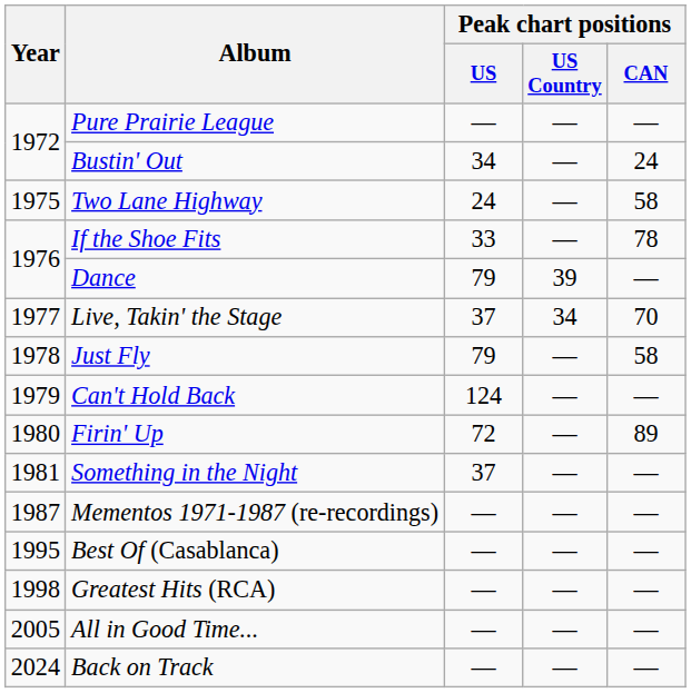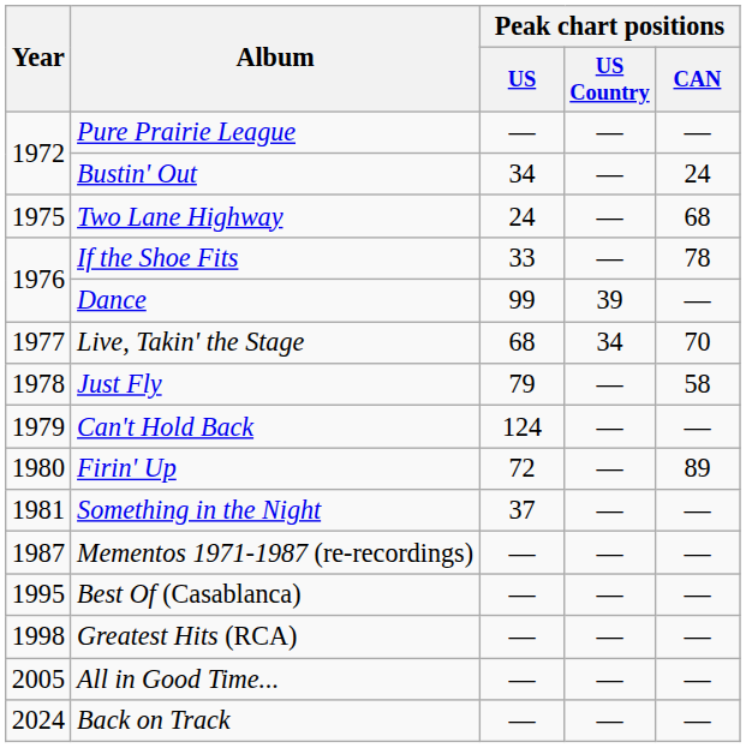Two Lane Highway | Peak chart positions / CAN: 58 -> 68
Dance | Peak chart positions / US: 79 -> 99
Live, Takin' the Stage | Peak chart positions / US: 37 -> 68
